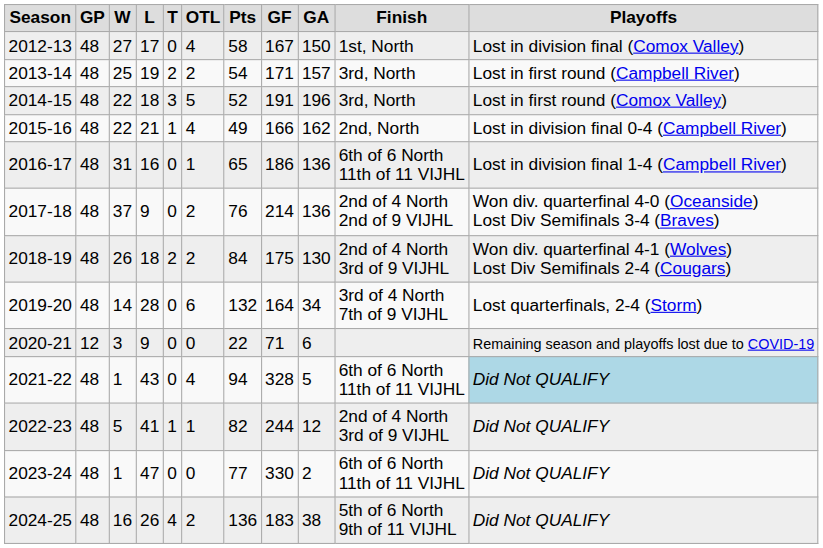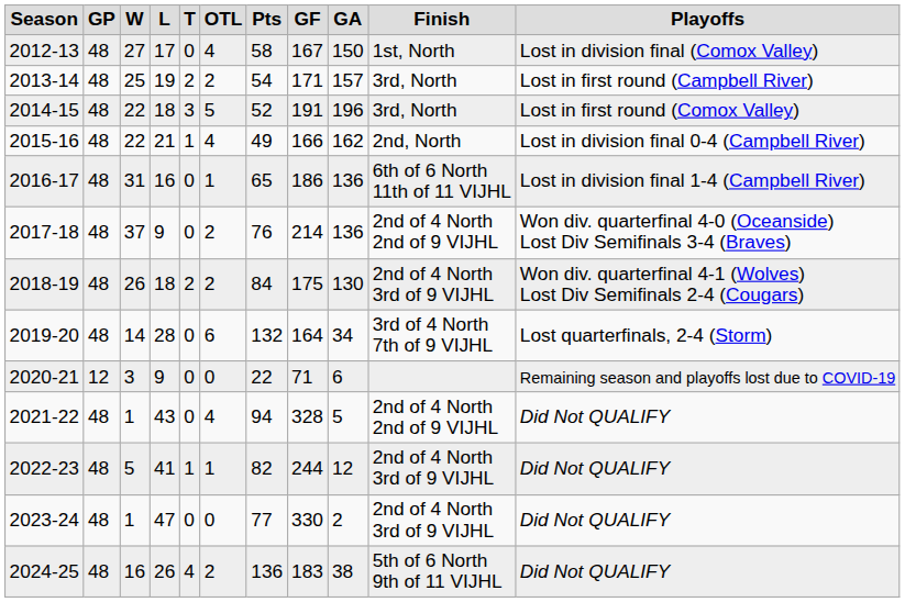2021-22 | column 10: 6th of 6 North 11th of 11 VIJHL -> 2nd of 4 North 2nd of 9 VIJHL
2021-22 | column 11: lightblue background -> no background
2023-24 | column 10: 6th of 6 North 11th of 11 VIJHL -> 2nd of 4 North 3rd of 9 VIJHL
